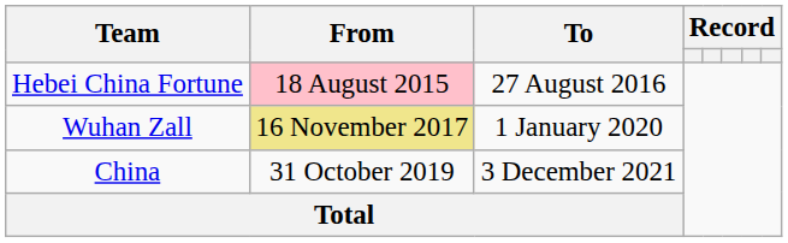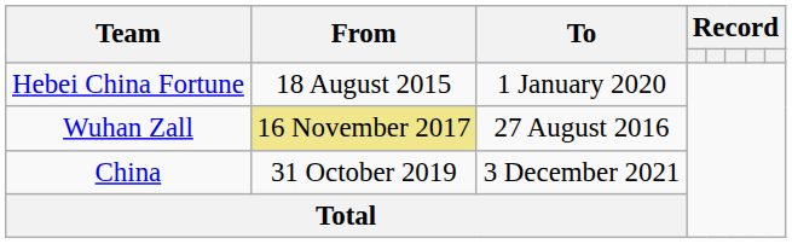Hebei China Fortune | From: pink background -> no background
Hebei China Fortune | To: 27 August 2016 -> 1 January 2020
Wuhan Zall | To: 1 January 2020 -> 27 August 2016
